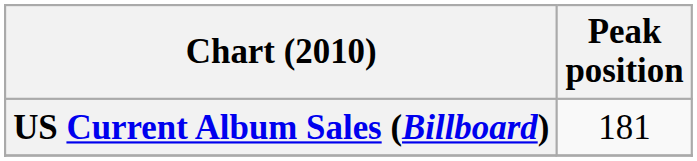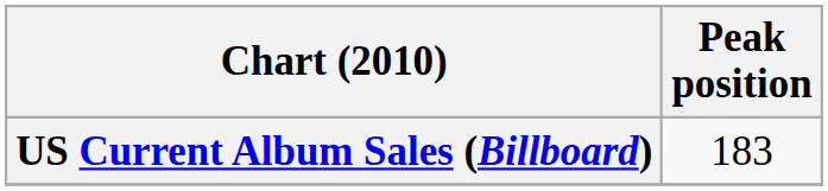US Current Album Sales (Billboard) | Peak position: 181 -> 183
